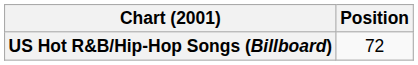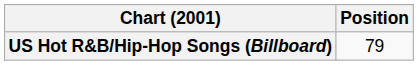US Hot R&B/Hip-Hop Songs (Billboard) | Position: 72 -> 79
